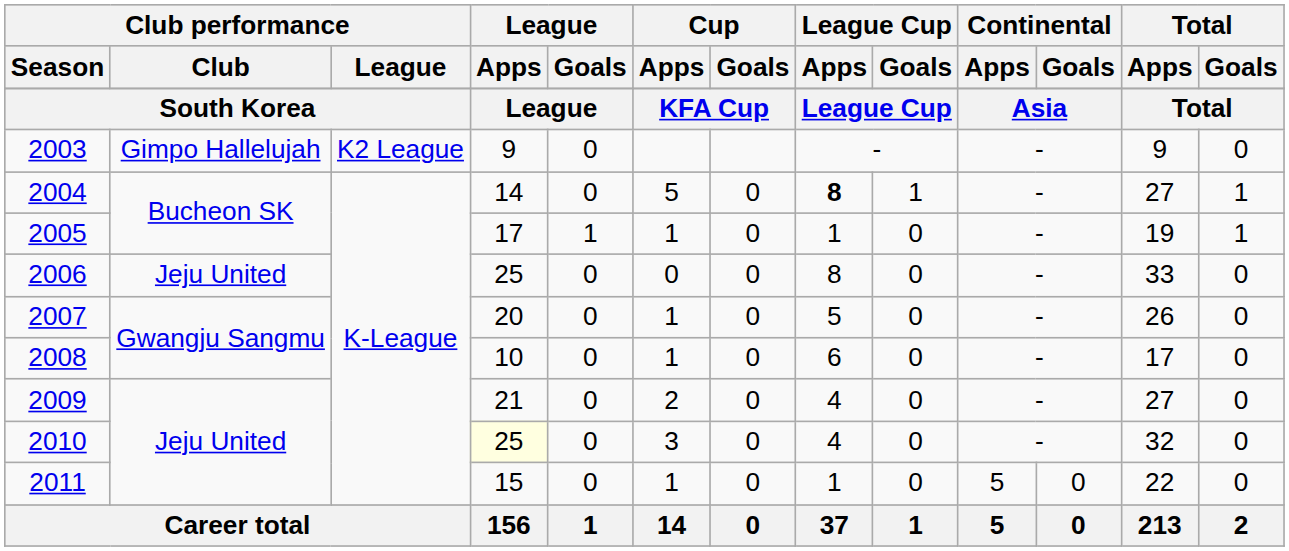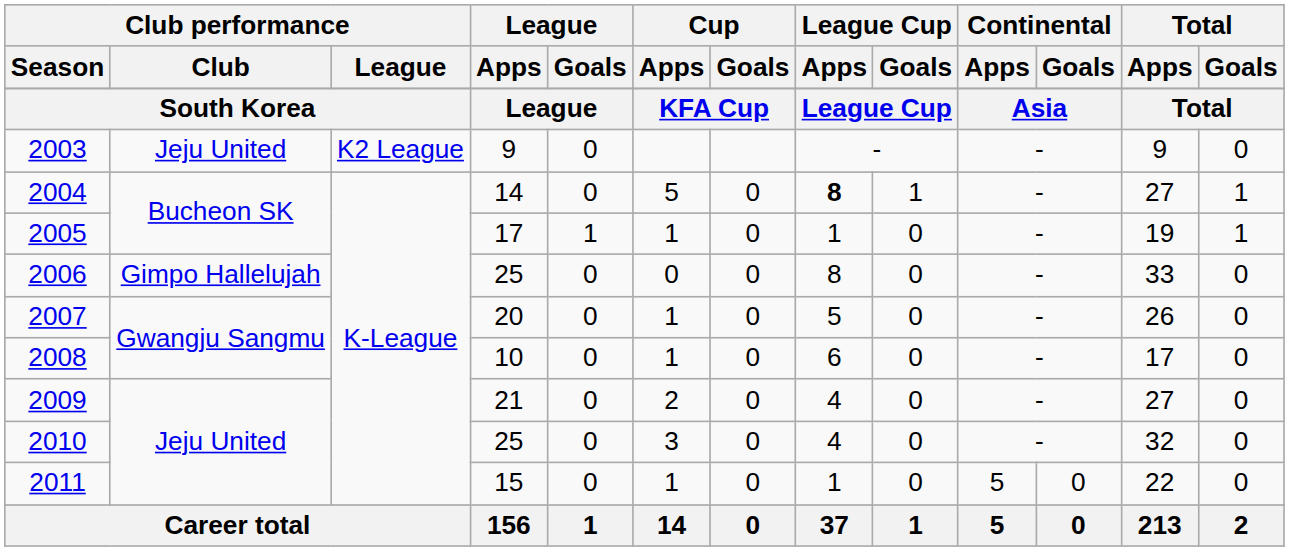2003 | Club performance / Club: Gimpo Hallelujah -> Jeju United
2006 | Club performance / Club: Jeju United -> Gimpo Hallelujah
2010 | League / Apps: lightyellow background -> no background
